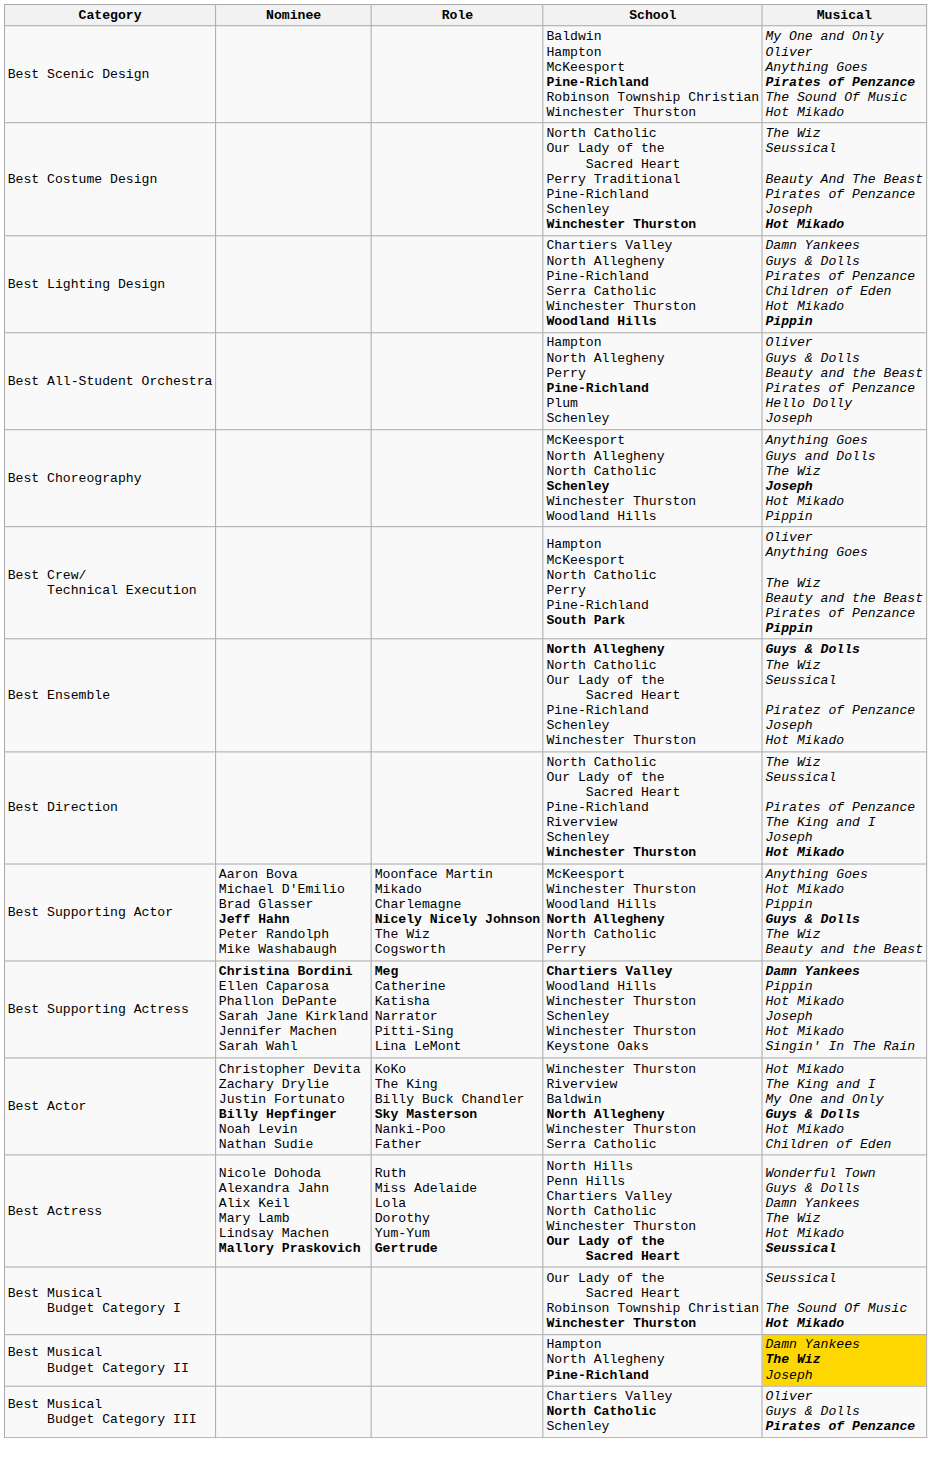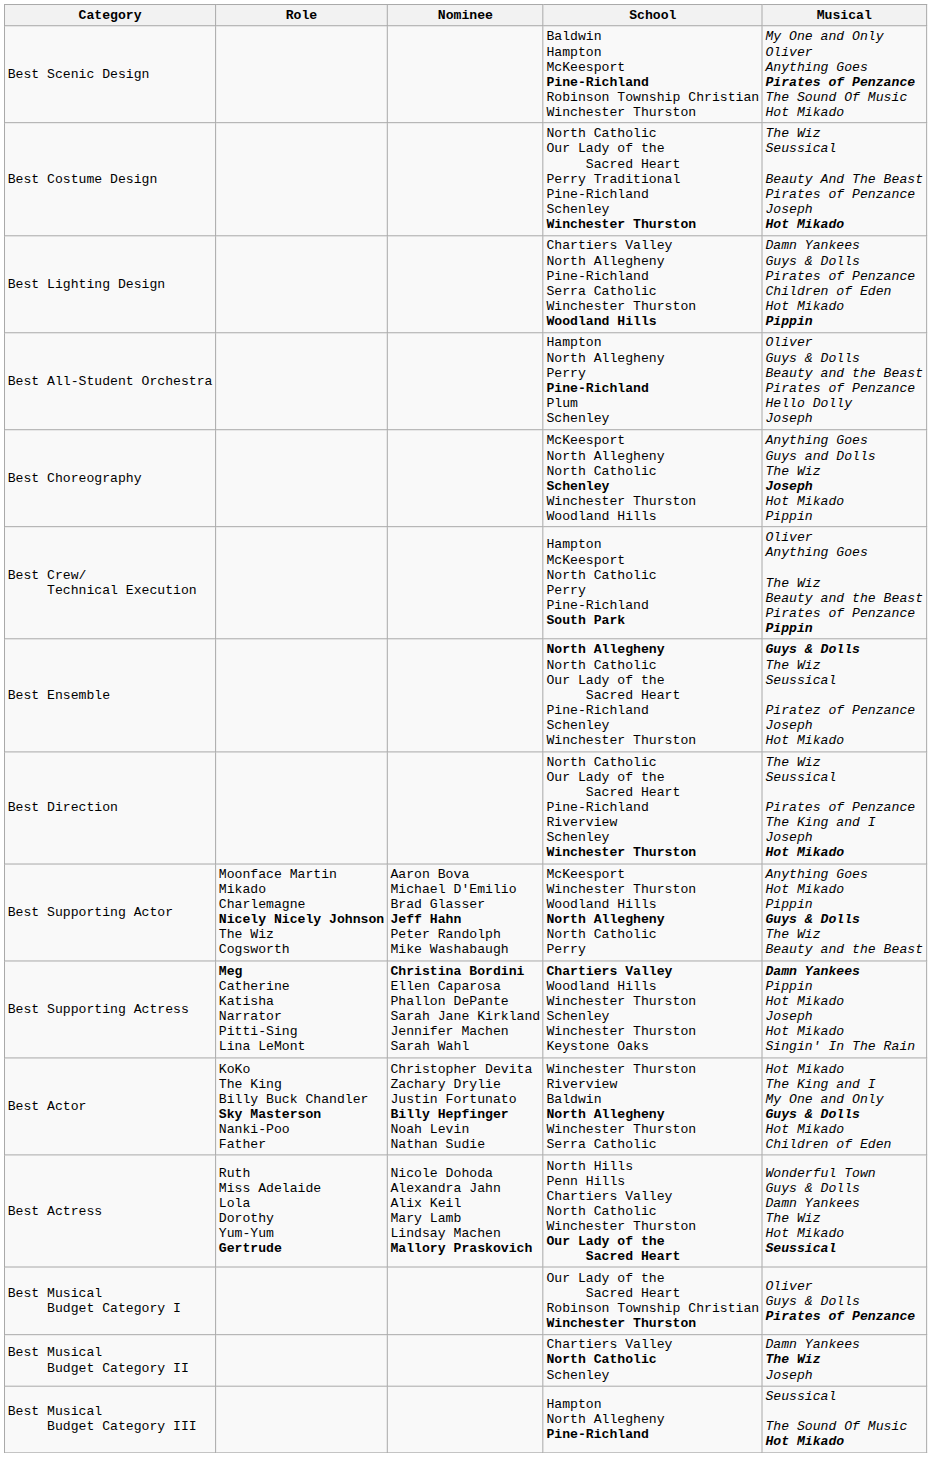columns swapped: Nominee <-> Role
Best Musical Budget Category I | Musical: Seussical The Sound Of Music Hot Mikado -> Oliver Guys & Dolls Pirates of Penzance
Best Musical Budget Category II | School: Hampton North Allegheny Pine-Richland -> Chartiers Valley North Catholic Schenley
Best Musical Budget Category II | Musical: gold background -> no background
Best Musical Budget Category III | School: Chartiers Valley North Catholic Schenley -> Hampton North Allegheny Pine-Richland
Best Musical Budget Category III | Musical: Oliver Guys & Dolls Pirates of Penzance -> Seussical The Sound Of Music Hot Mikado
